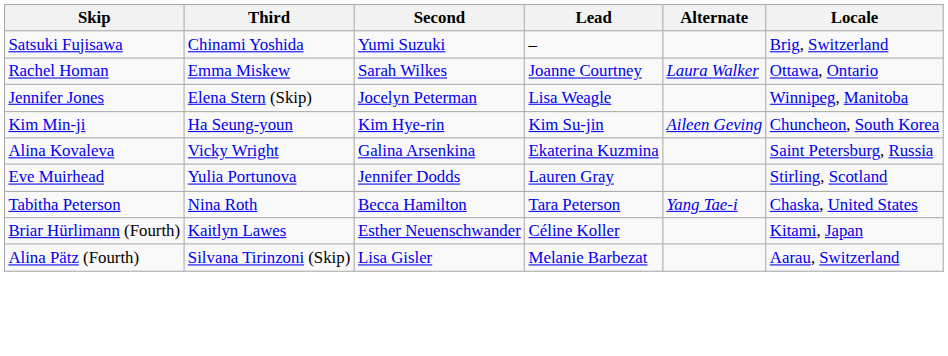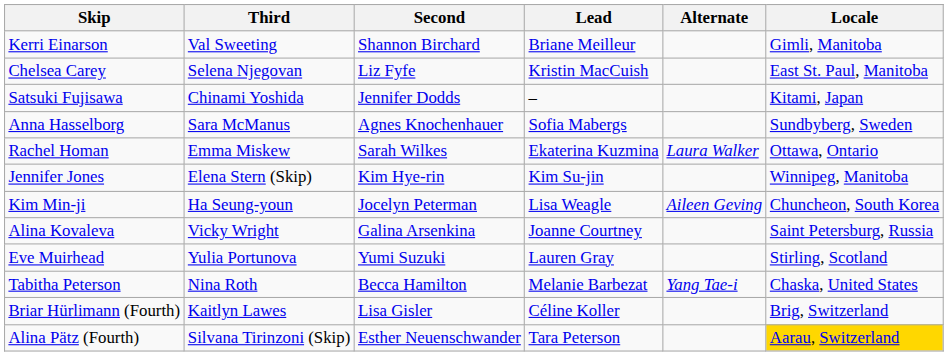+ row: Kerri Einarson | Val Sweeting | Shannon Birchard | Briane Meilleur | Gimli, Manitoba
+ row: Chelsea Carey | Selena Njegovan | Liz Fyfe | Kristin MacCuish | East St. Paul, Manitoba
Satsuki Fujisawa | Second: Yumi Suzuki -> Jennifer Dodds
Satsuki Fujisawa | Locale: Brig, Switzerland -> Kitami, Japan
+ row: Anna Hasselborg | Sara McManus | Agnes Knochenhauer | Sofia Mabergs | Sundbyberg, Sweden
Rachel Homan | Lead: Joanne Courtney -> Ekaterina Kuzmina
Jennifer Jones | Second: Jocelyn Peterman -> Kim Hye-rin
Jennifer Jones | Lead: Lisa Weagle -> Kim Su-jin
Kim Min-ji | Second: Kim Hye-rin -> Jocelyn Peterman
Kim Min-ji | Lead: Kim Su-jin -> Lisa Weagle
Alina Kovaleva | Lead: Ekaterina Kuzmina -> Joanne Courtney
Eve Muirhead | Second: Jennifer Dodds -> Yumi Suzuki
Tabitha Peterson | Lead: Tara Peterson -> Melanie Barbezat
Briar Hürlimann (Fourth) | Second: Esther Neuenschwander -> Lisa Gisler
Briar Hürlimann (Fourth) | Locale: Kitami, Japan -> Brig, Switzerland
Alina Pätz (Fourth) | Second: Lisa Gisler -> Esther Neuenschwander
Alina Pätz (Fourth) | Lead: Melanie Barbezat -> Tara Peterson
Alina Pätz (Fourth) | Locale: no background -> gold background
